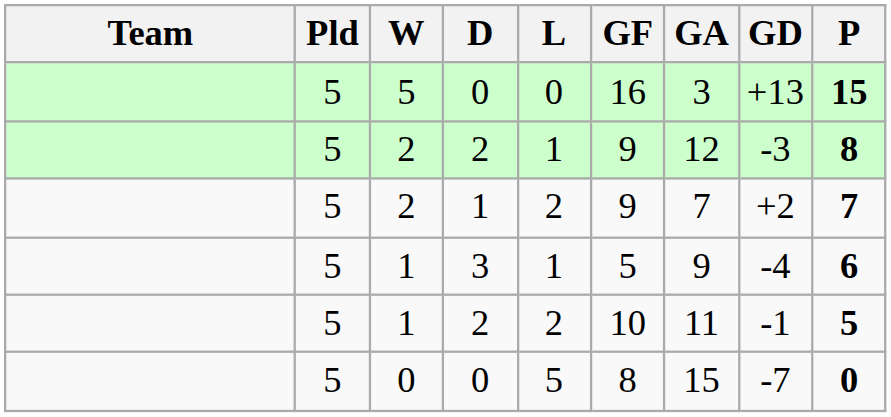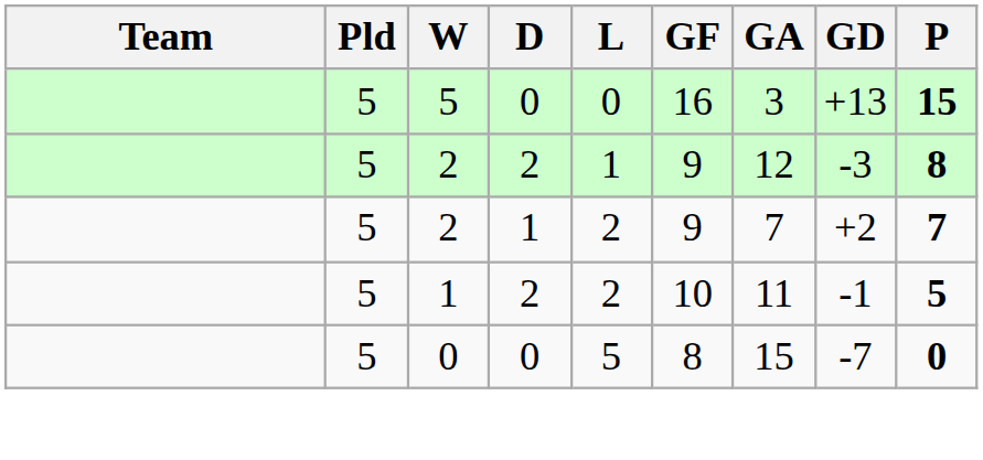- row: 5 | 1 | 3 | 1 | 5 | 9 | -4 | 6
